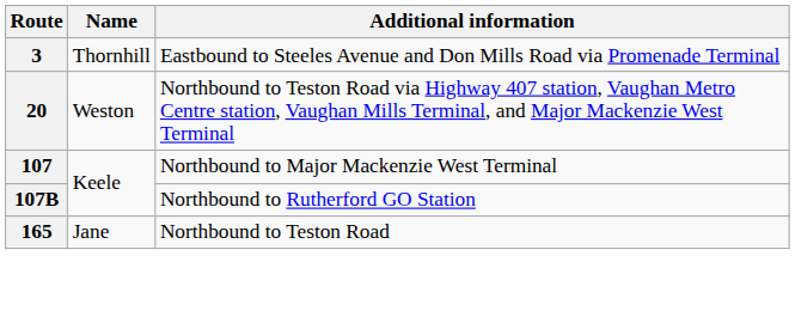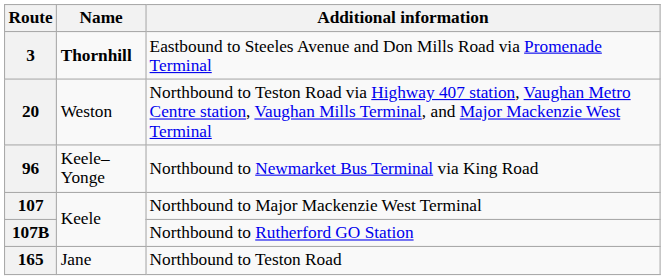3 | Name: normal -> bold
+ row: 96 | Keele–Yonge | Northbound to Newmarket Bus Terminal via King Road
